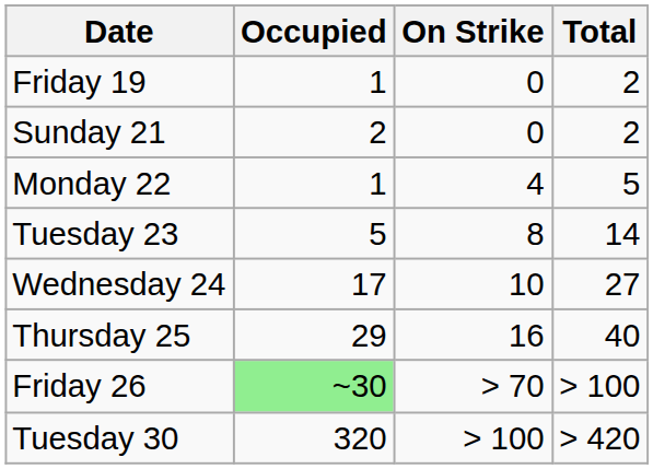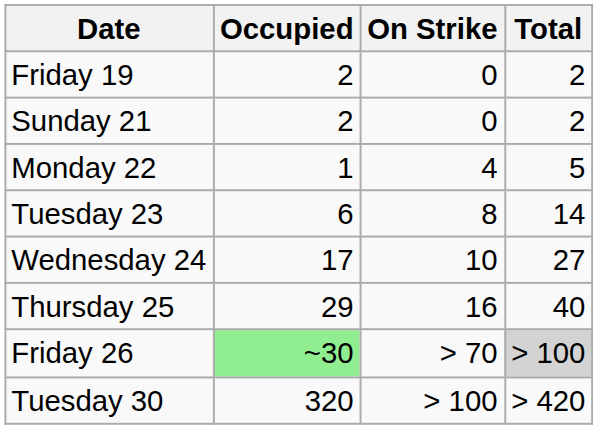Friday 19 | Occupied: 1 -> 2
Tuesday 23 | Occupied: 5 -> 6
Friday 26 | Total: no background -> lightgrey background
